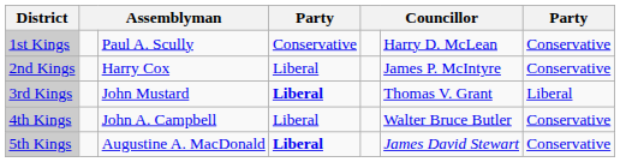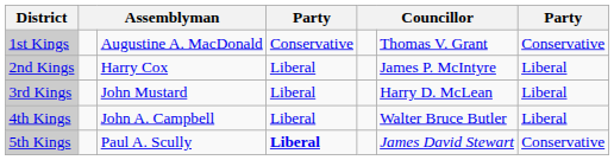1st Kings | column 3: Paul A. Scully -> Augustine A. MacDonald
1st Kings | column 6: Harry D. McLean -> Thomas V. Grant
2nd Kings | column 7: Conservative -> Liberal
3rd Kings | column 4: bold -> normal
3rd Kings | column 6: Thomas V. Grant -> Harry D. McLean
4th Kings | column 7: Conservative -> Liberal
5th Kings | column 3: Augustine A. MacDonald -> Paul A. Scully
